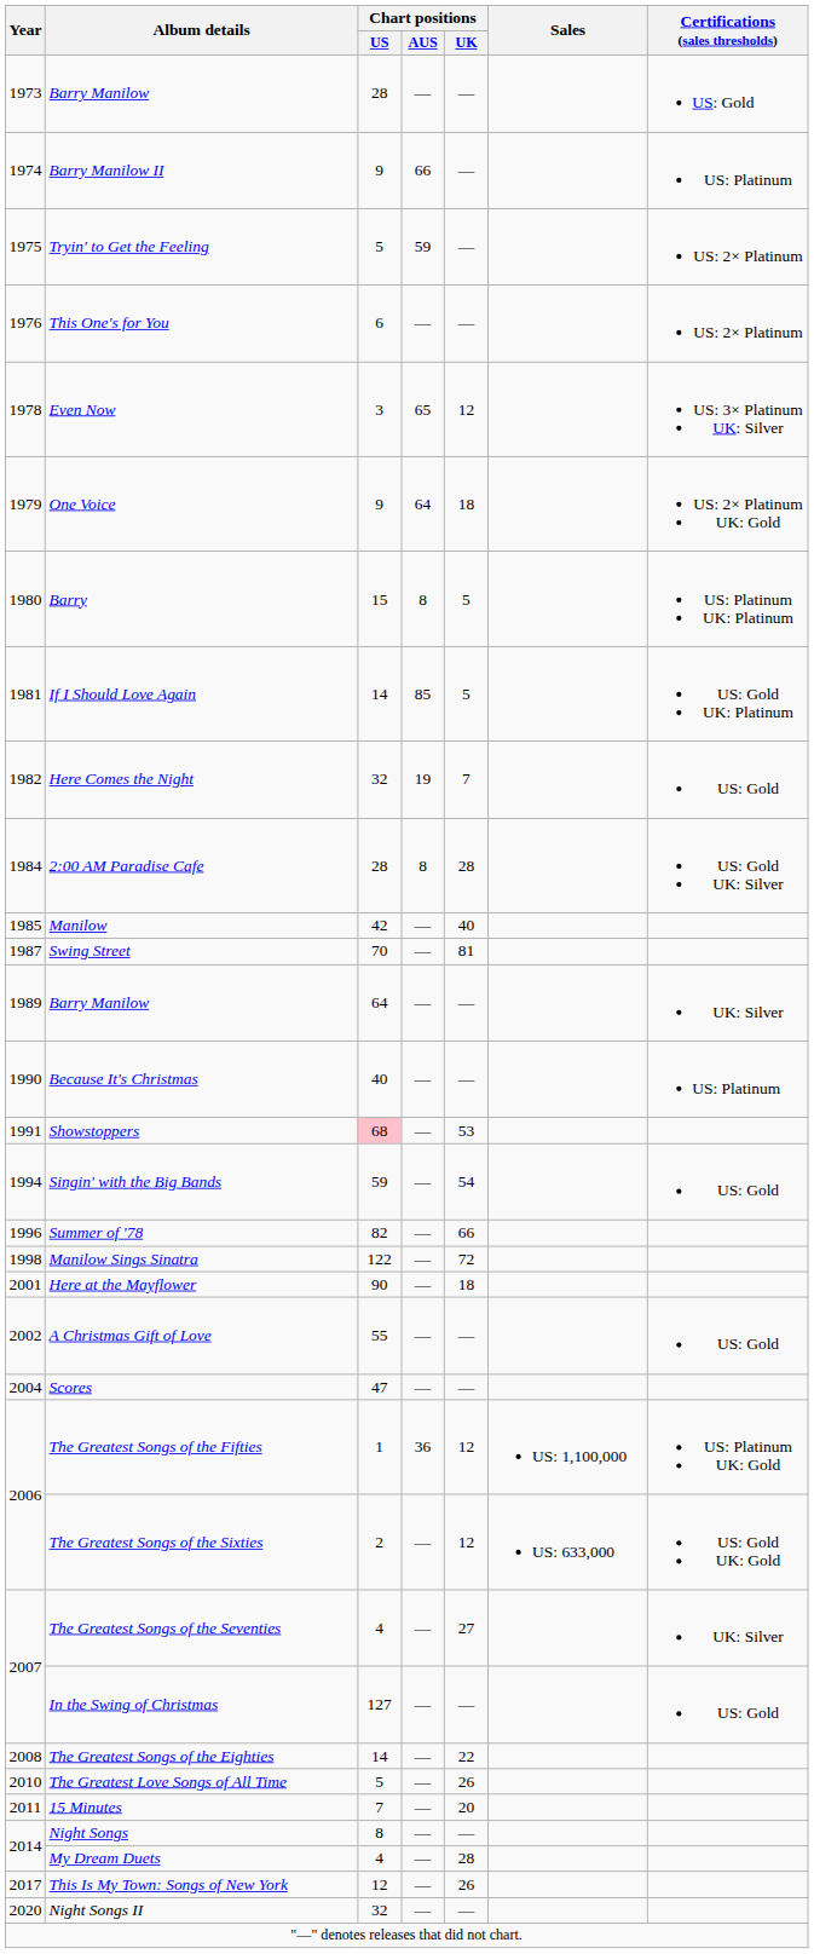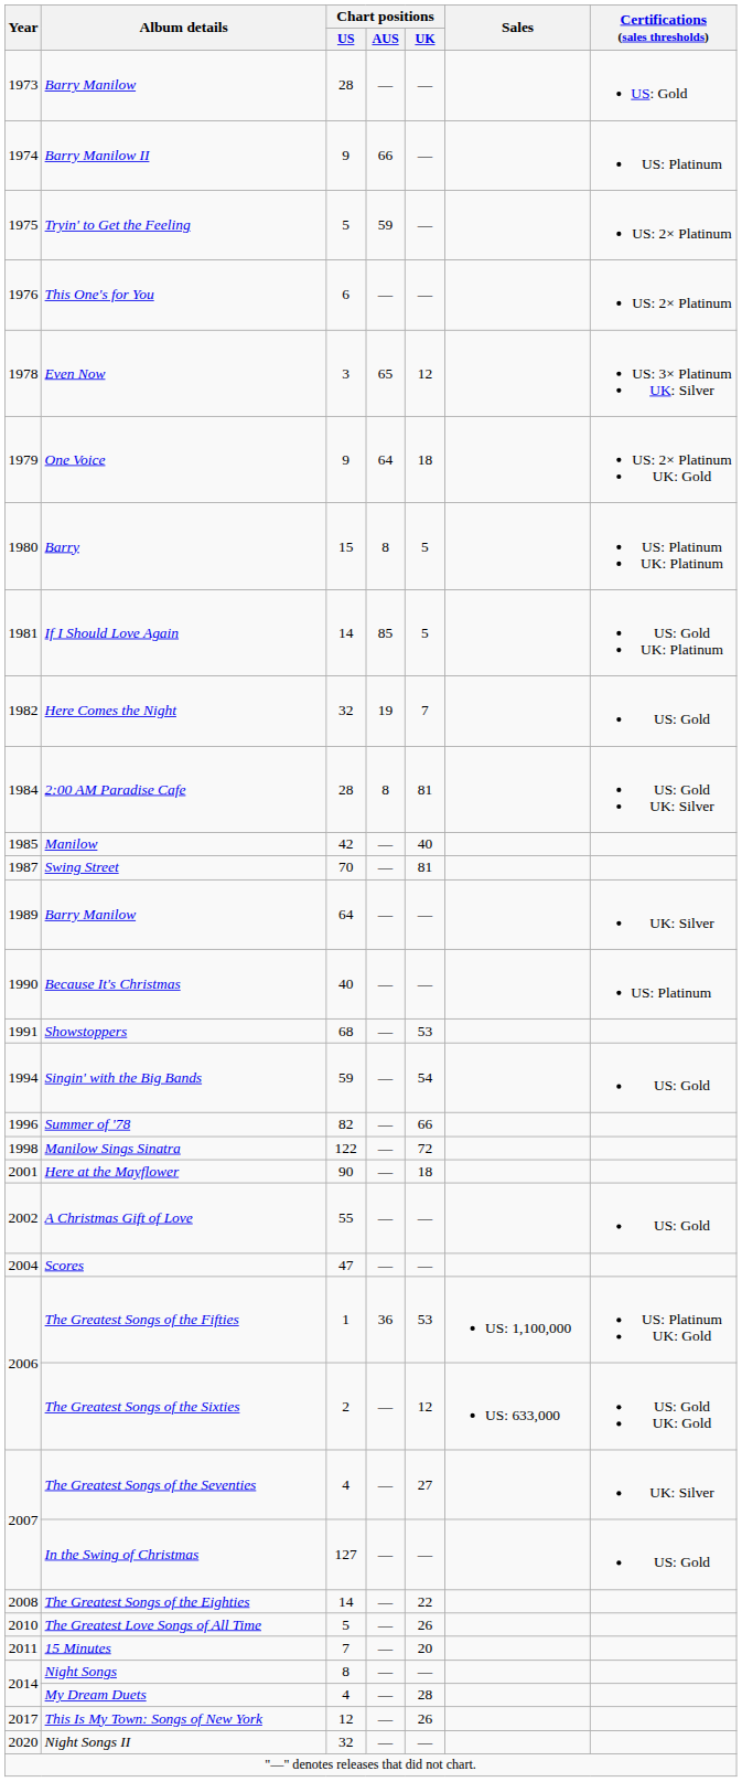2:00 AM Paradise Cafe | Chart positions / UK: 28 -> 81
Showstoppers | Chart positions / US: pink background -> no background
The Greatest Songs of the Fifties | Chart positions / UK: 12 -> 53
